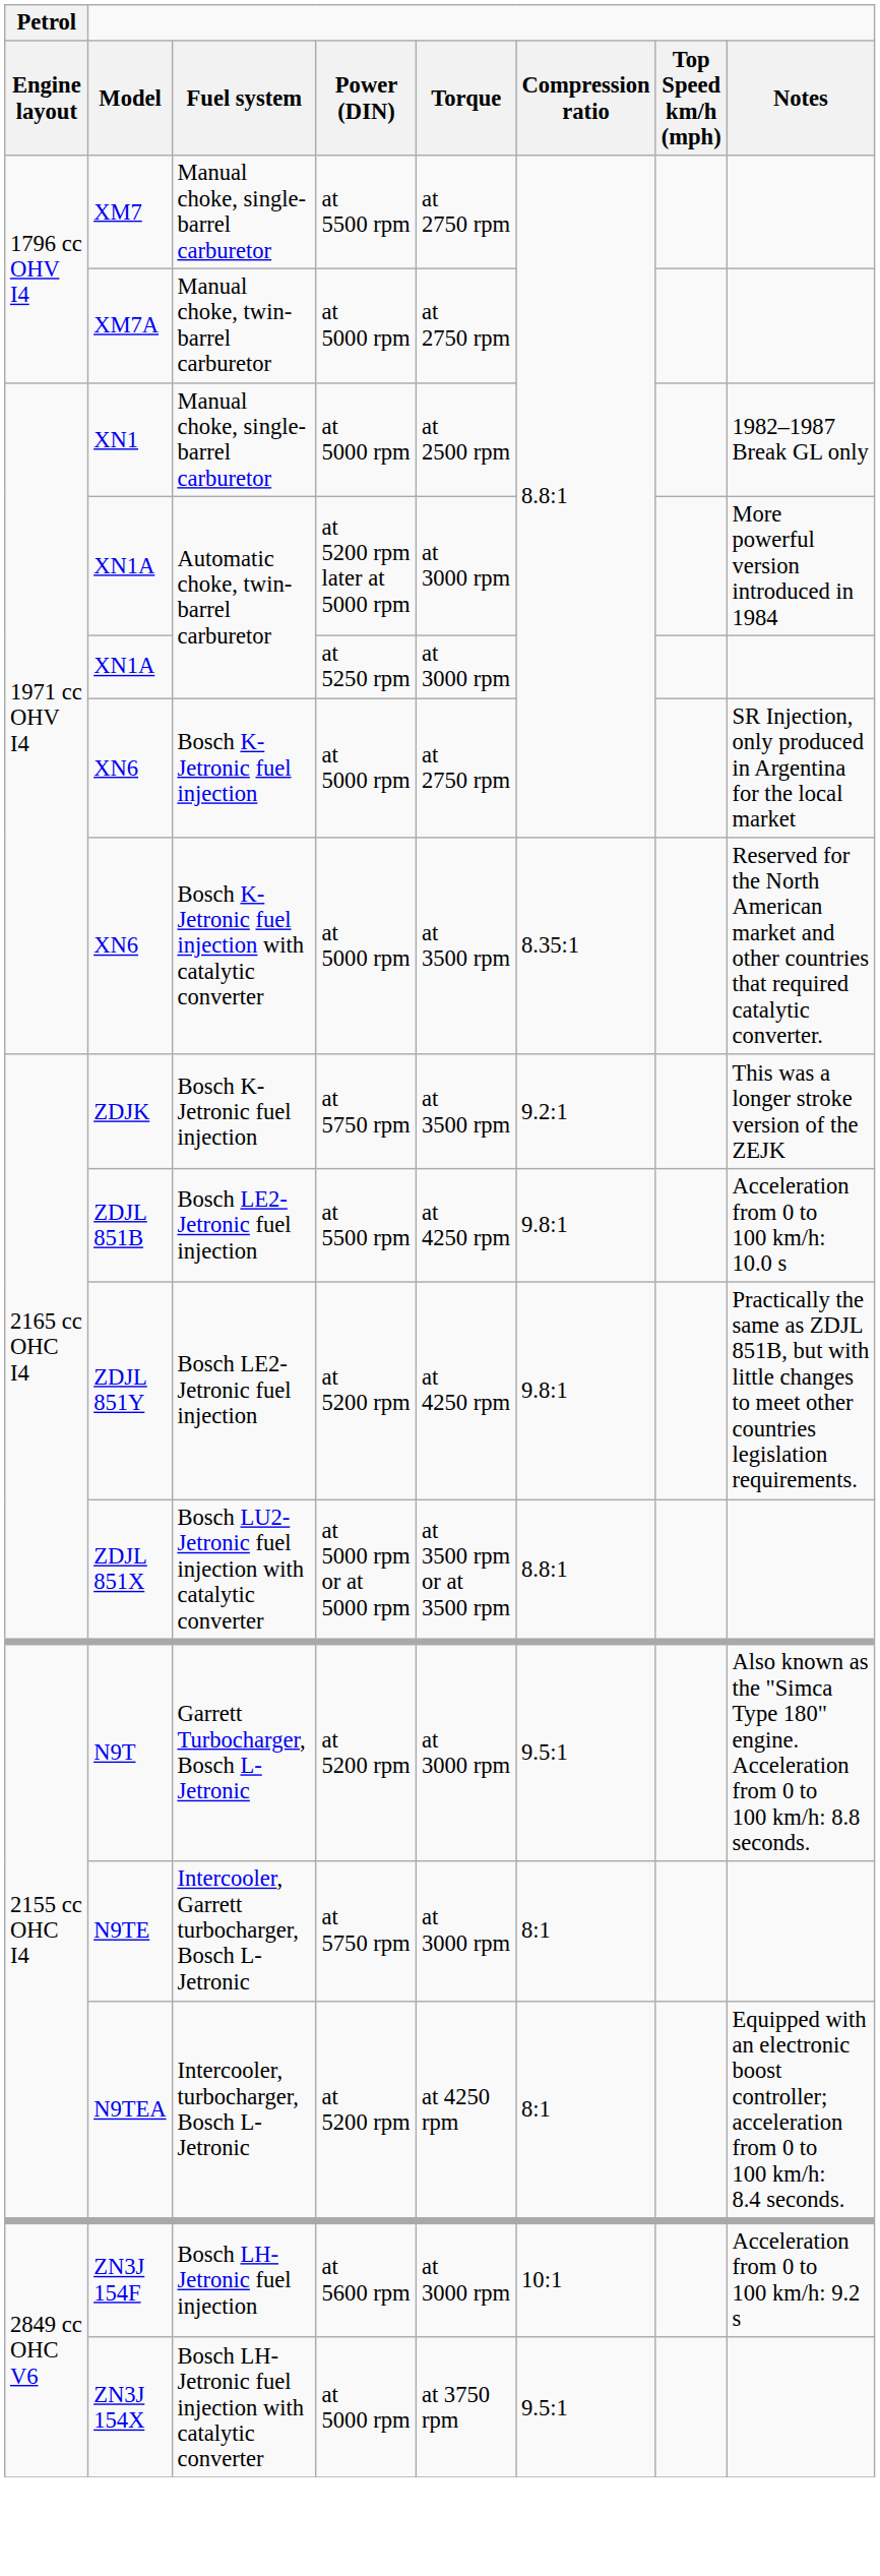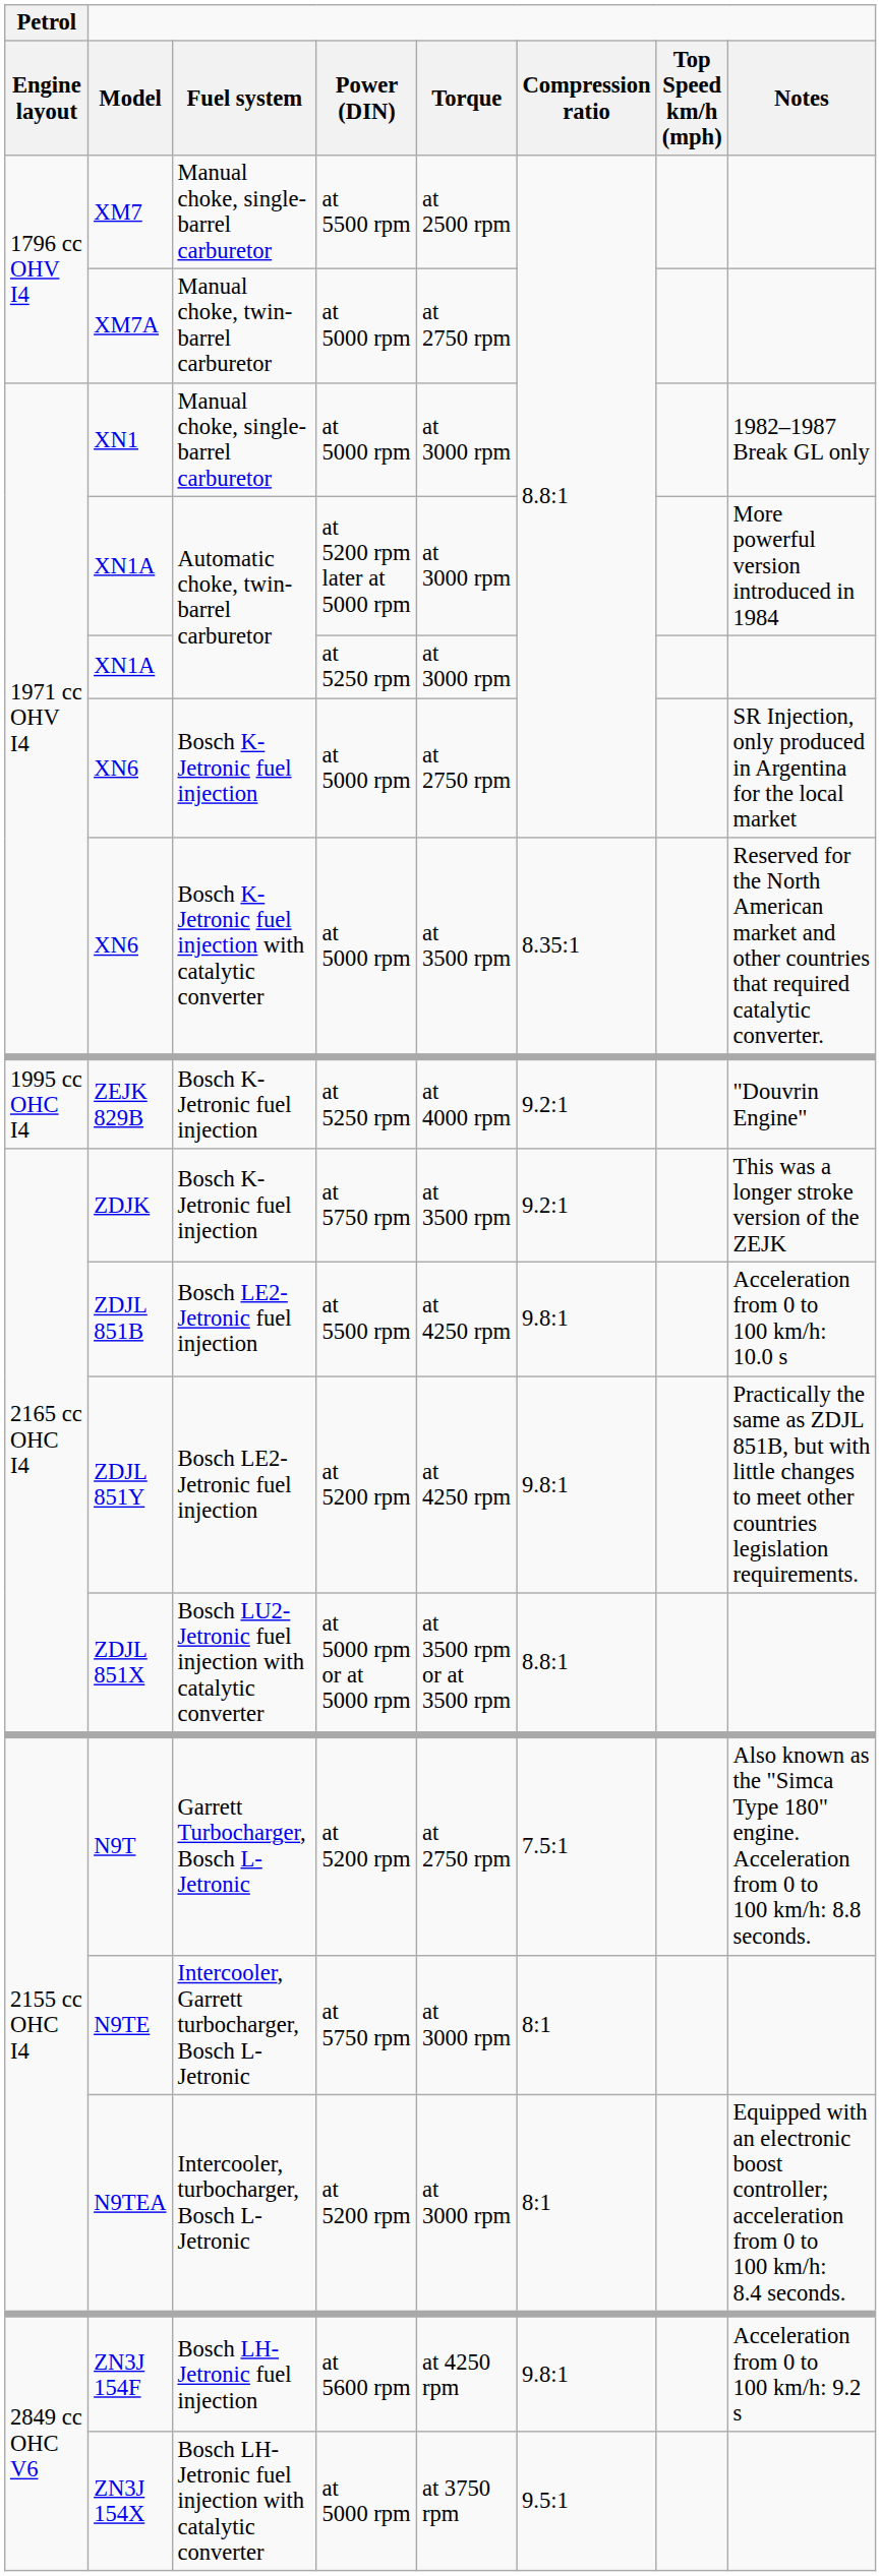XM7 | Torque: at 2750 rpm -> at 2500 rpm
XN1 | Torque: at 2500 rpm -> at 3000 rpm
+ row: 1995 cc OHC I4 | ZEJK 829B | Bosch K-Jetronic fuel injection | at 5250 rpm | at 4000 rpm | 9.2:1 | "Douvrin Engine"
N9T | Torque: at 3000 rpm -> at 2750 rpm
N9T | Compression ratio: 9.5:1 -> 7.5:1
N9TEA | Torque: at 4250 rpm -> at 3000 rpm
ZN3J 154F | Torque: at 3000 rpm -> at 4250 rpm
ZN3J 154F | Compression ratio: 10:1 -> 9.8:1
